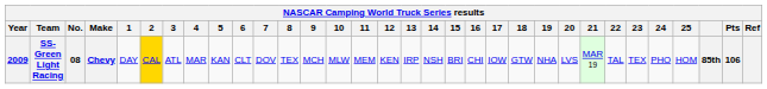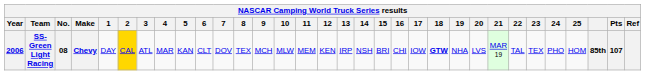SS-Green Light Racing | Year: 2009 -> 2006
SS-Green Light Racing | 18: normal -> bold
SS-Green Light Racing | Pts: 106 -> 107
